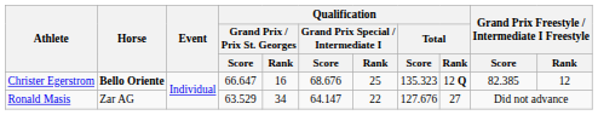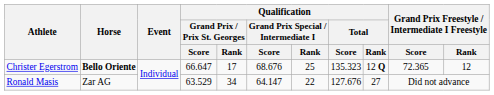Christer Egerstrom | Qualification / Grand Prix / Prix St. Georges / Rank: 16 -> 17
Christer Egerstrom | Grand Prix Freestyle / Intermediate I Freestyle / Score: 82.385 -> 72.365
